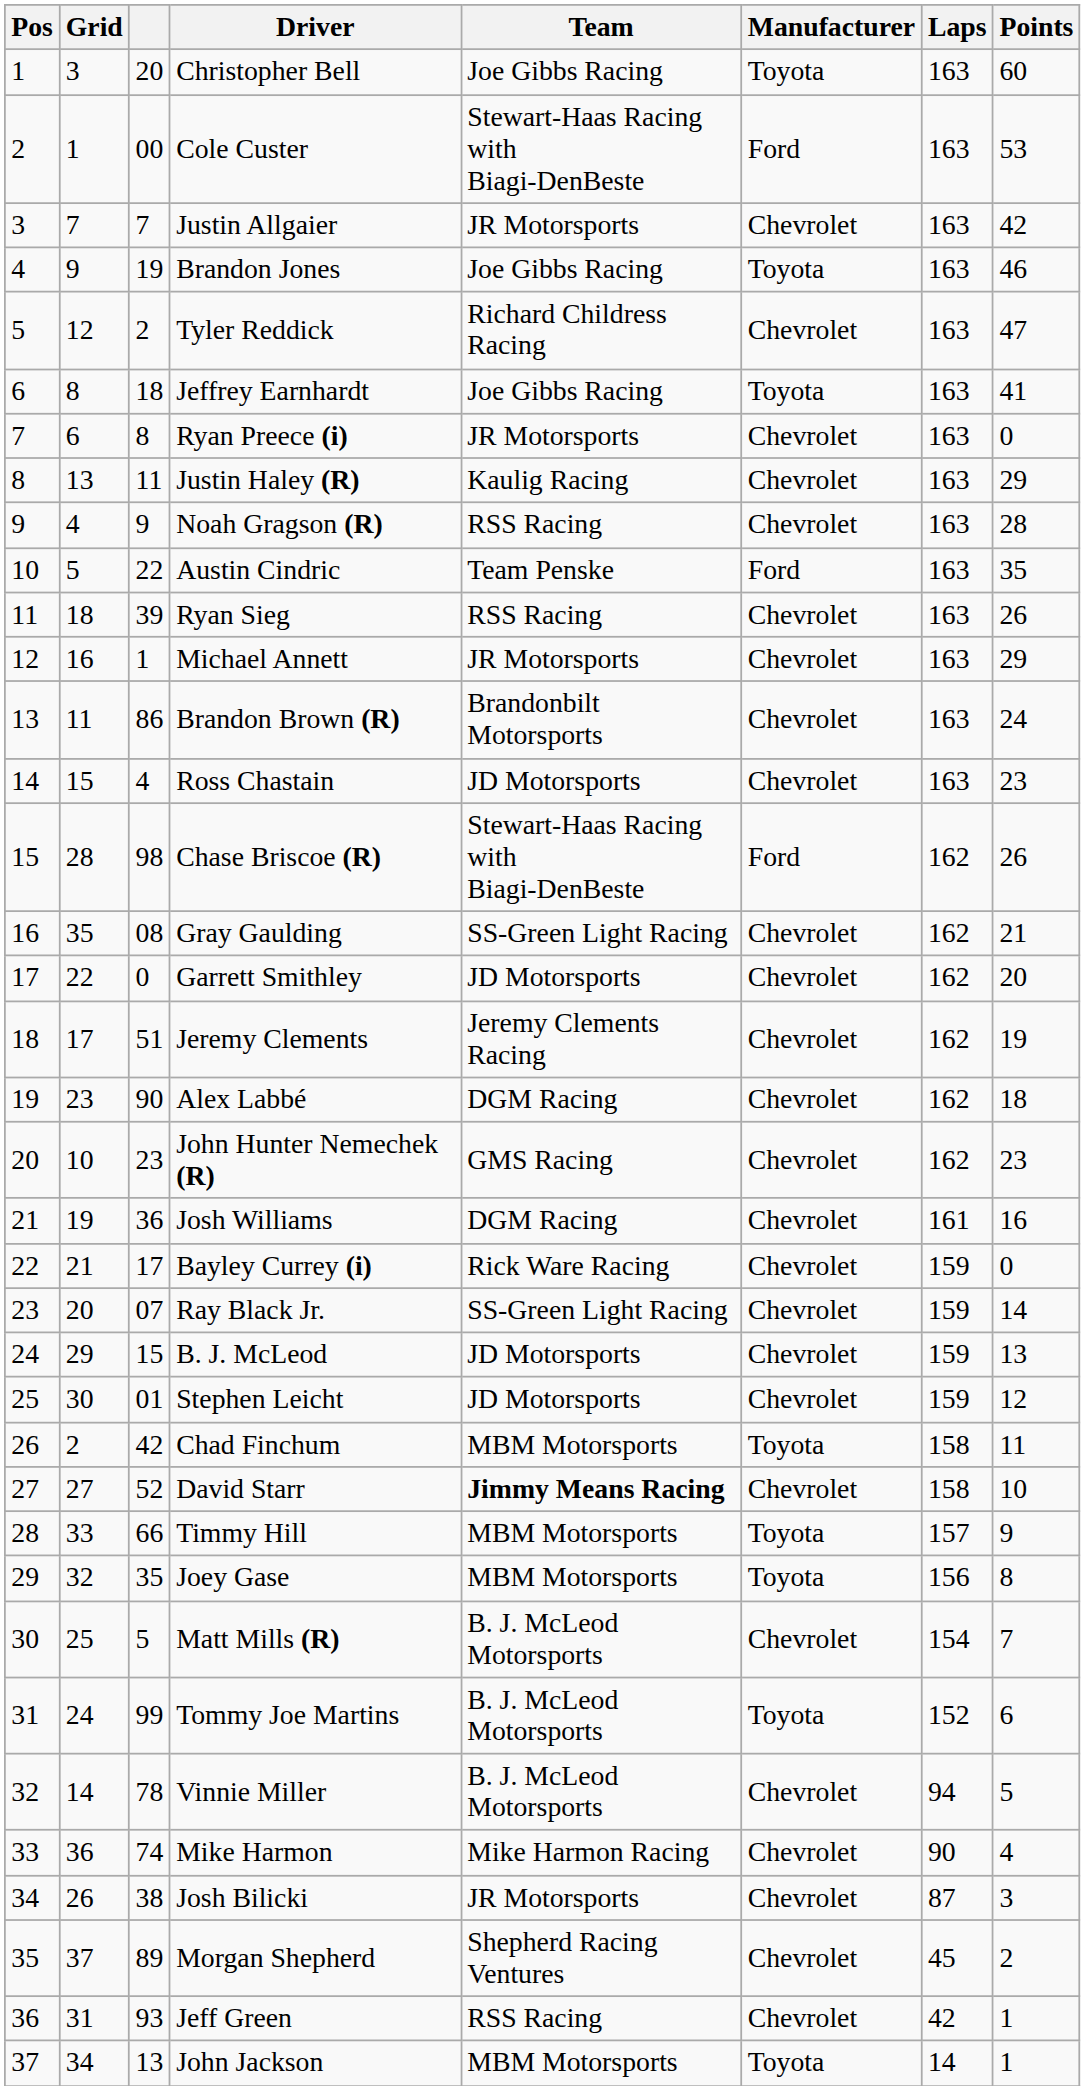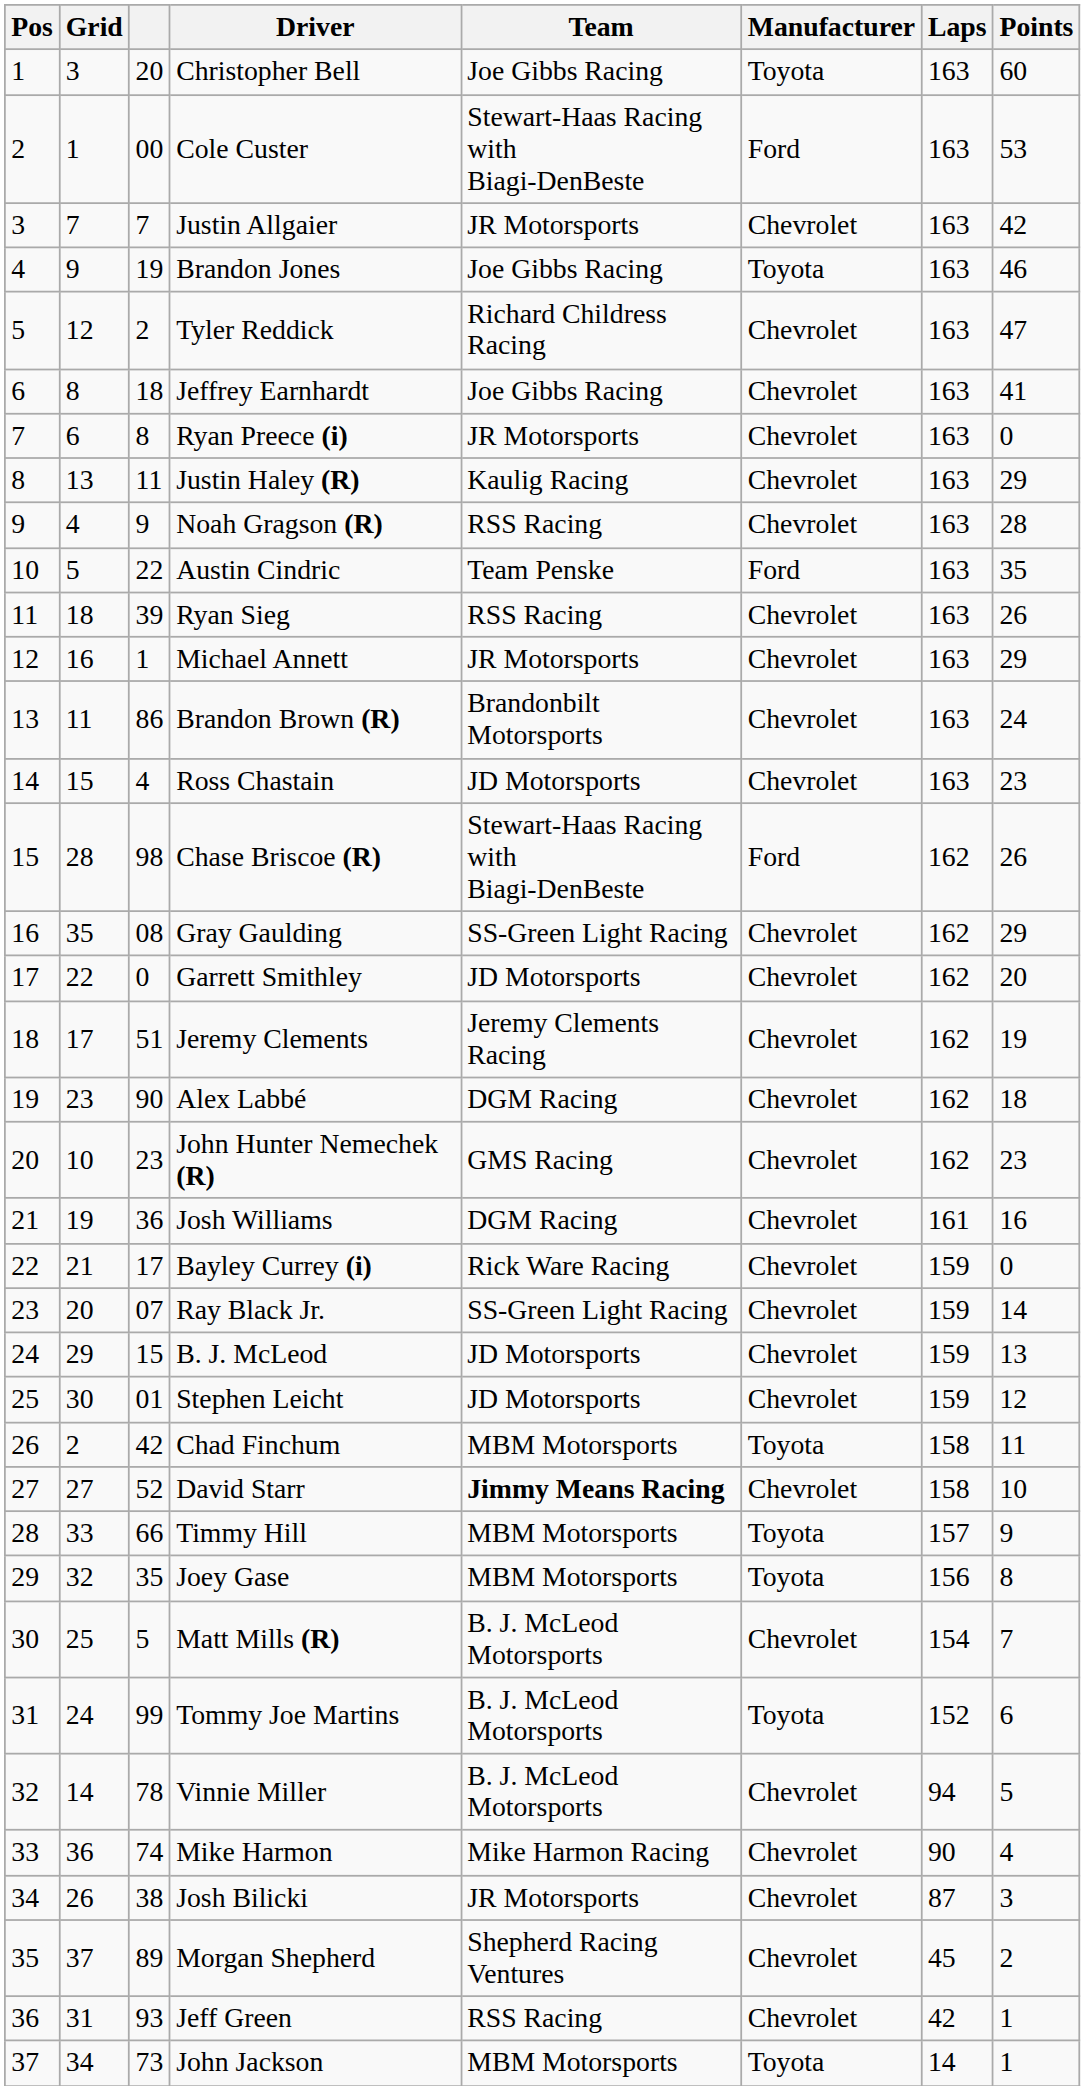Jeffrey Earnhardt | Manufacturer: Toyota -> Chevrolet
Gray Gaulding | Points: 21 -> 29
John Jackson | column 3: 13 -> 73
